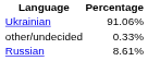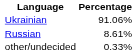rows swapped: Russian <-> other/undecided
